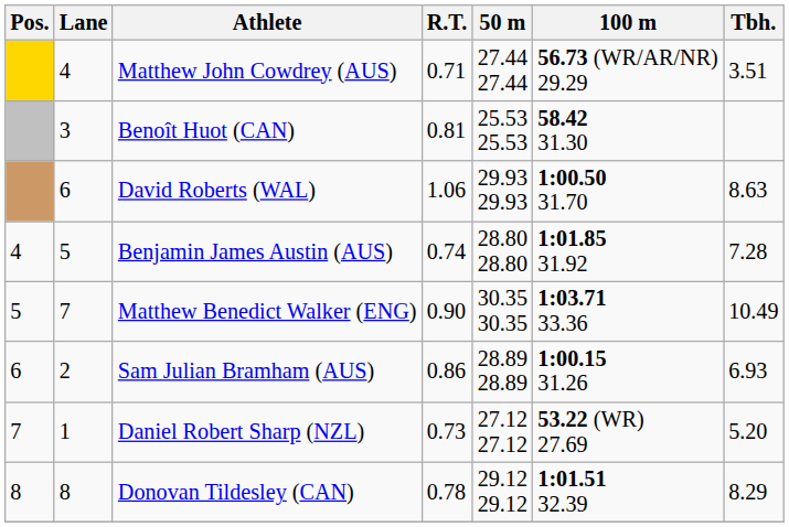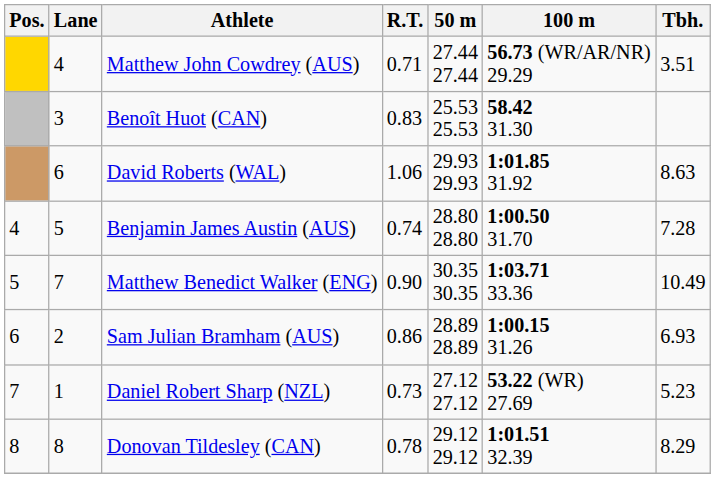Benoît Huot (CAN) | R.T.: 0.81 -> 0.83
David Roberts (WAL) | 100 m: 1:00.50 31.70 -> 1:01.85 31.92
Benjamin James Austin (AUS) | 100 m: 1:01.85 31.92 -> 1:00.50 31.70
Daniel Robert Sharp (NZL) | Tbh.: 5.20 -> 5.23
